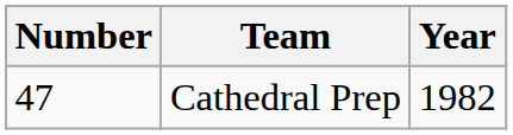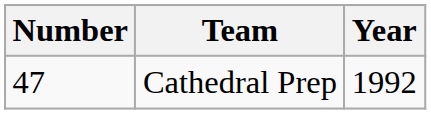Cathedral Prep | Year: 1982 -> 1992
